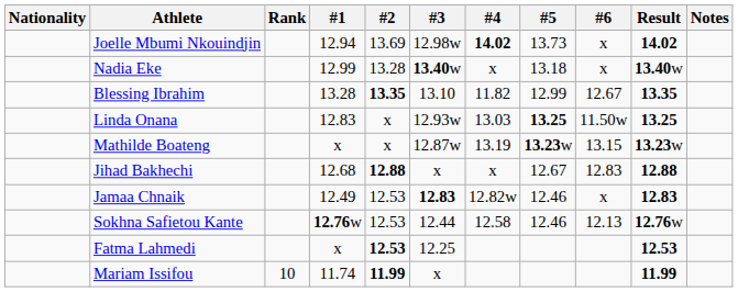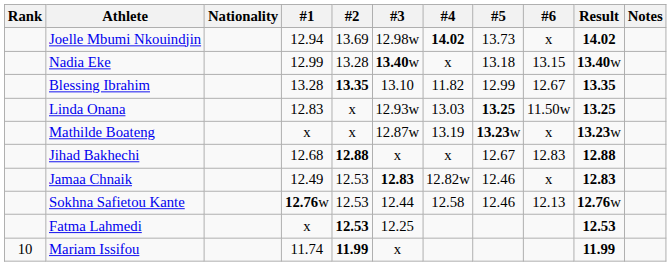columns swapped: Rank <-> Nationality
Nadia Eke | #6: x -> 13.15
Mathilde Boateng | #6: 13.15 -> x
